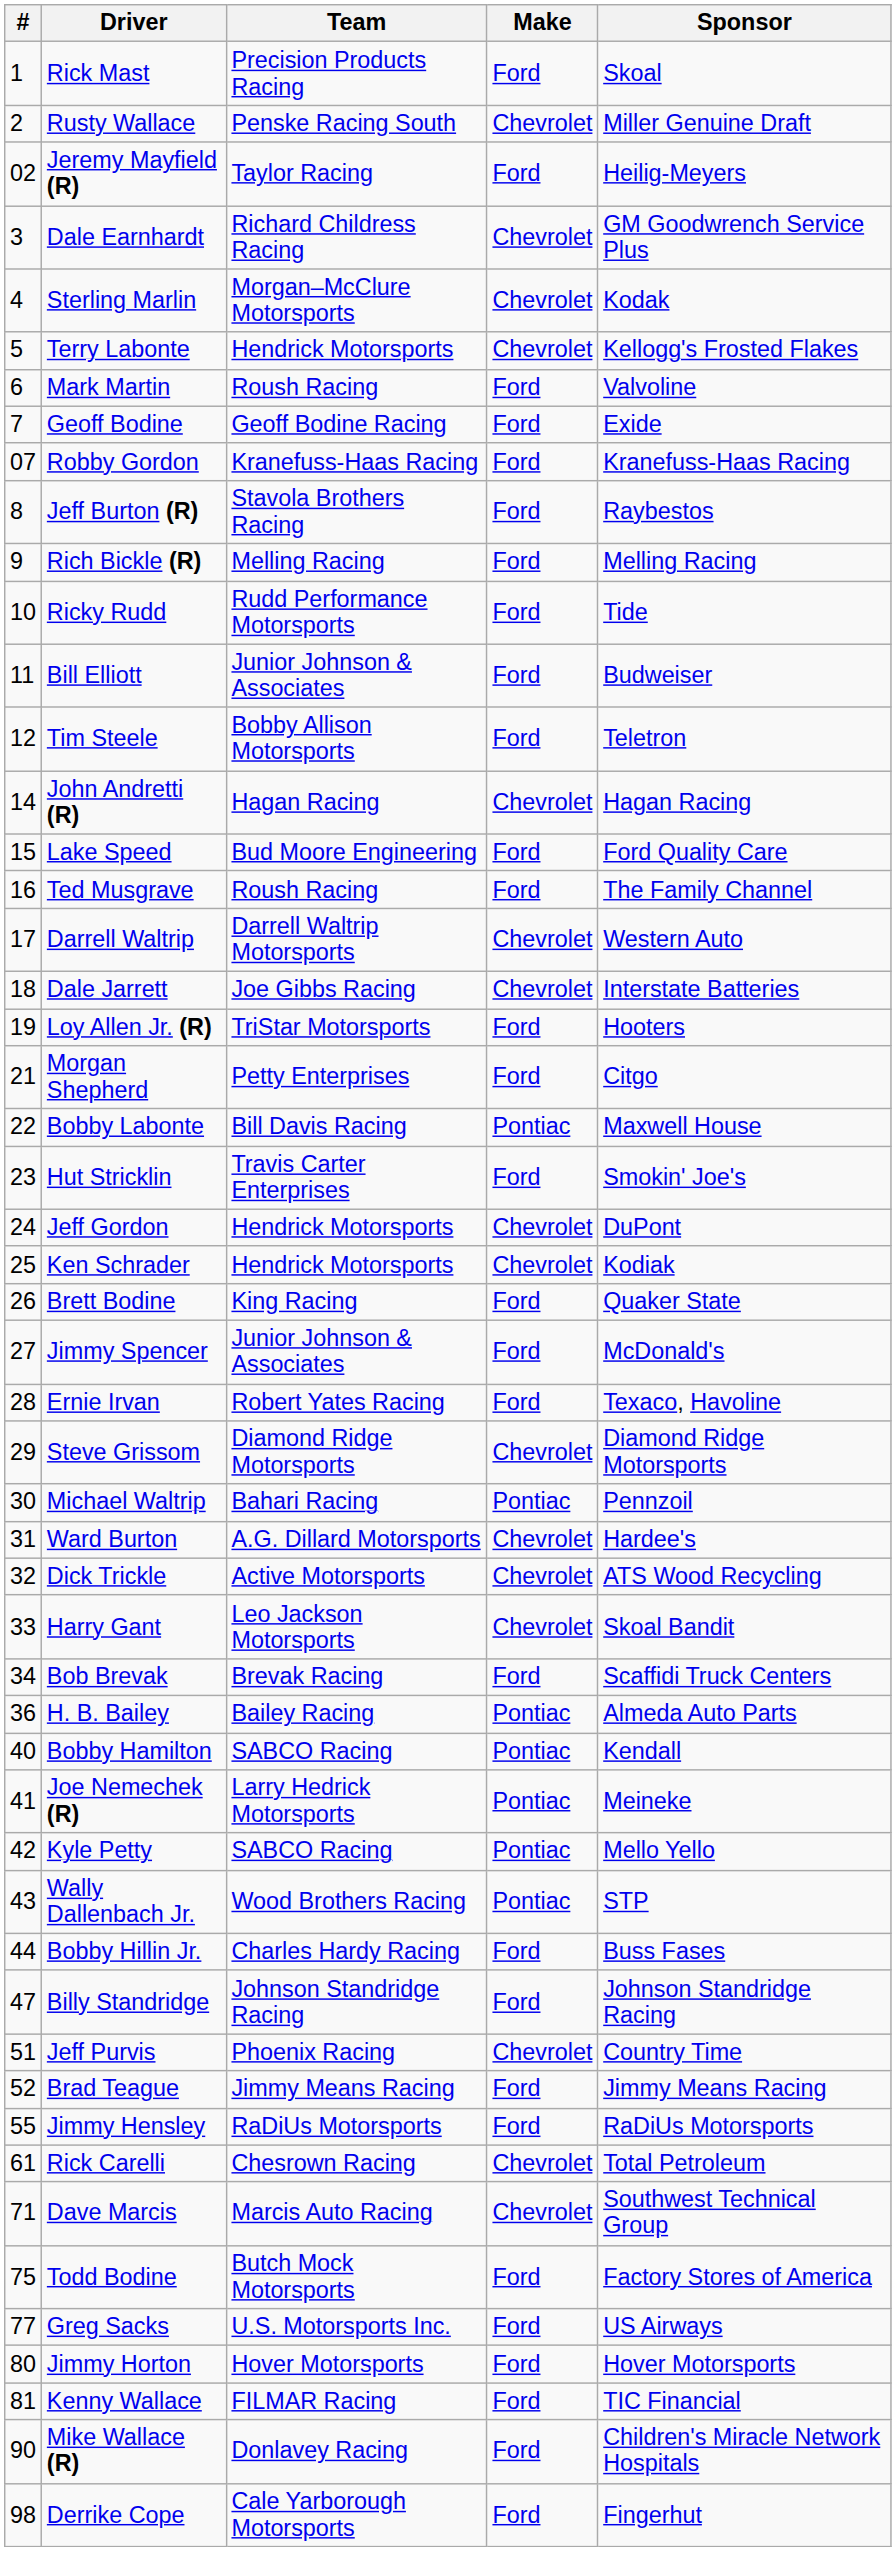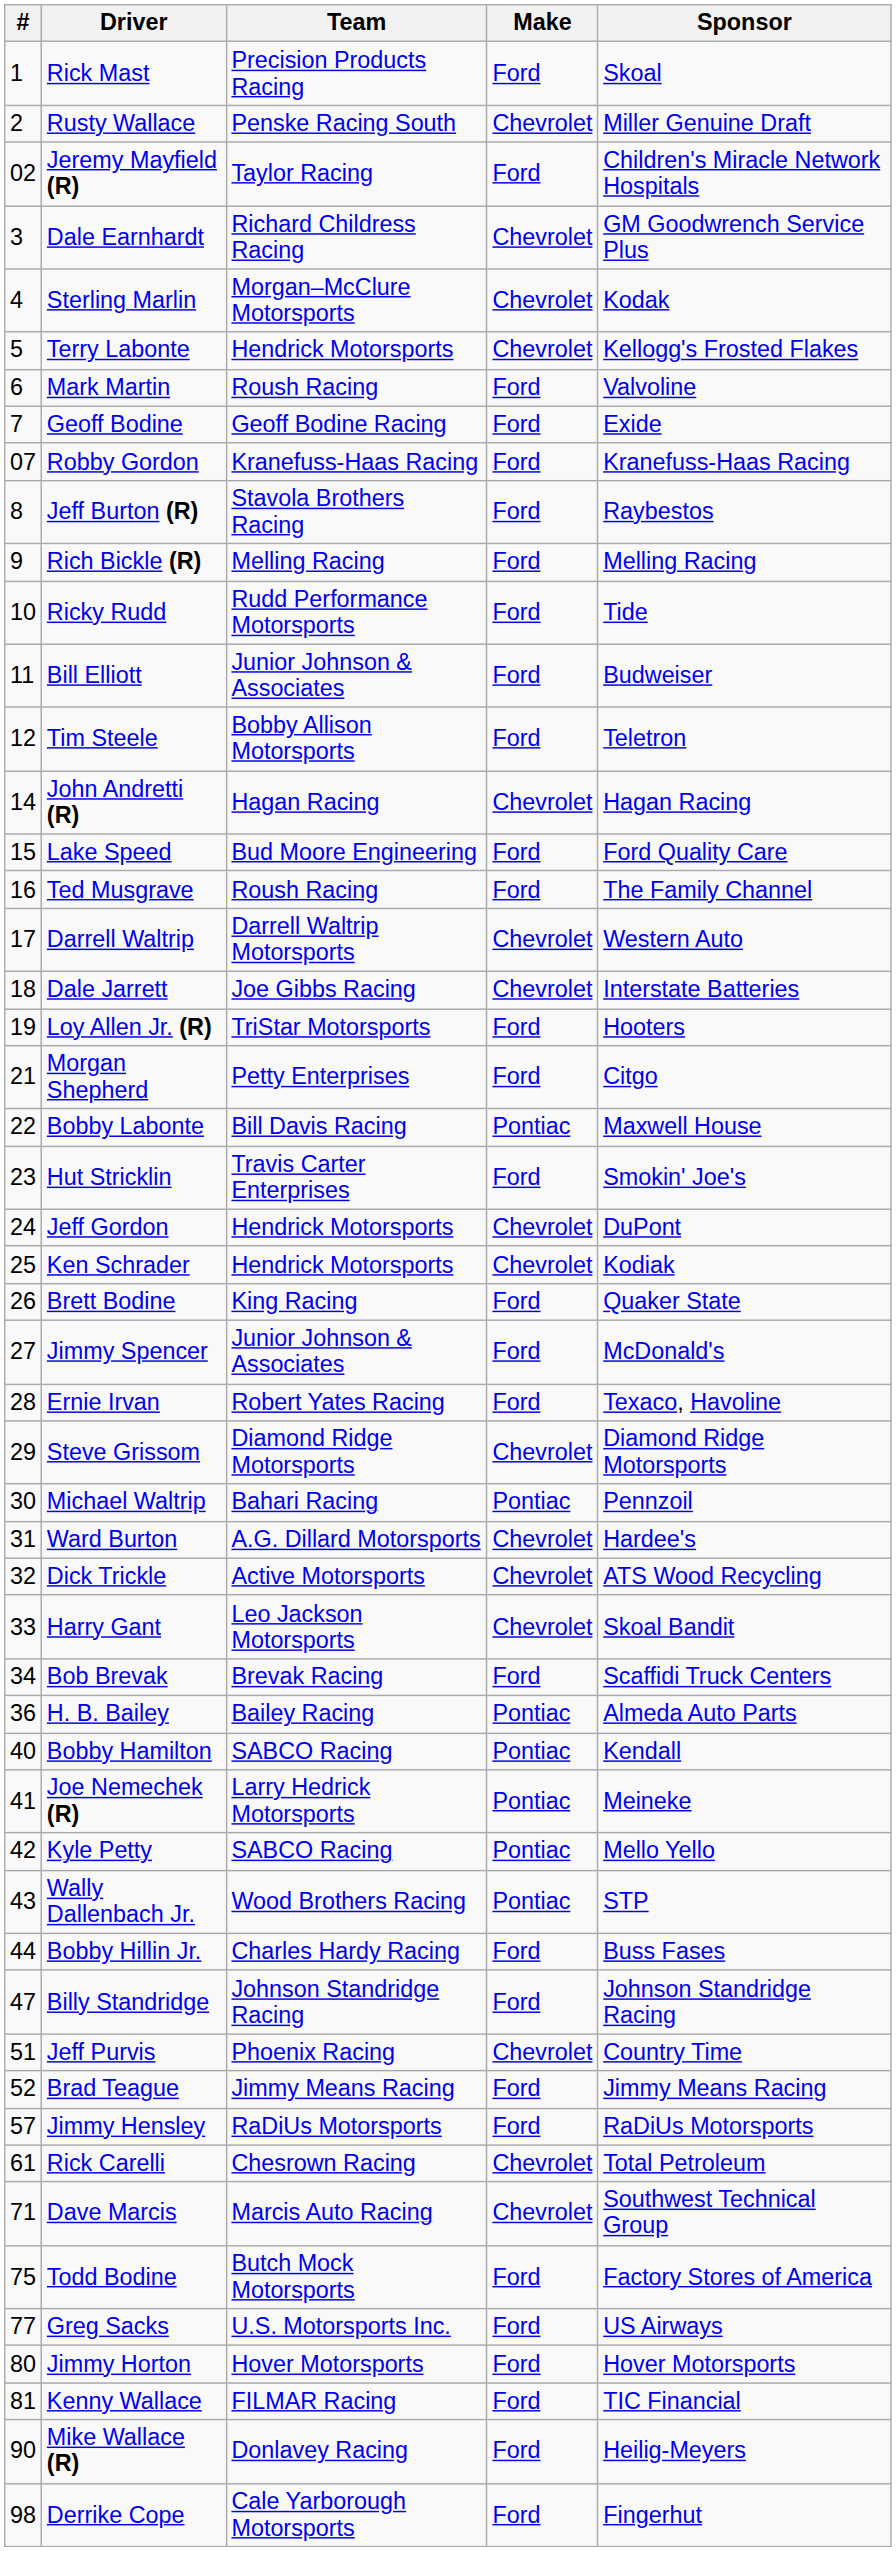Jeremy Mayfield (R) | Sponsor: Heilig-Meyers -> Children's Miracle Network Hospitals
Jimmy Hensley | #: 55 -> 57
Mike Wallace (R) | Sponsor: Children's Miracle Network Hospitals -> Heilig-Meyers
